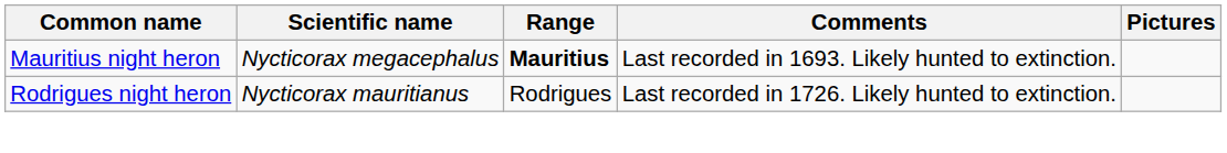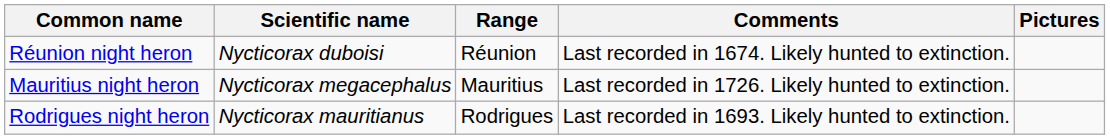+ row: Réunion night heron | Nycticorax duboisi | Réunion | Last recorded in 1674. Likely hunted to extinction.
Mauritius night heron | Range: bold -> normal
Mauritius night heron | Comments: Last recorded in 1693. Likely hunted to extinction. -> Last recorded in 1726. Likely hunted to extinction.
Rodrigues night heron | Comments: Last recorded in 1726. Likely hunted to extinction. -> Last recorded in 1693. Likely hunted to extinction.
